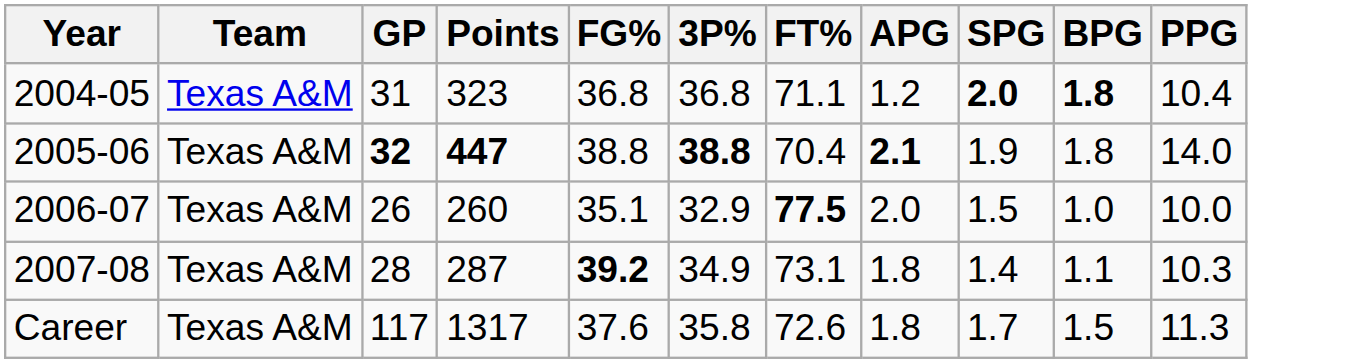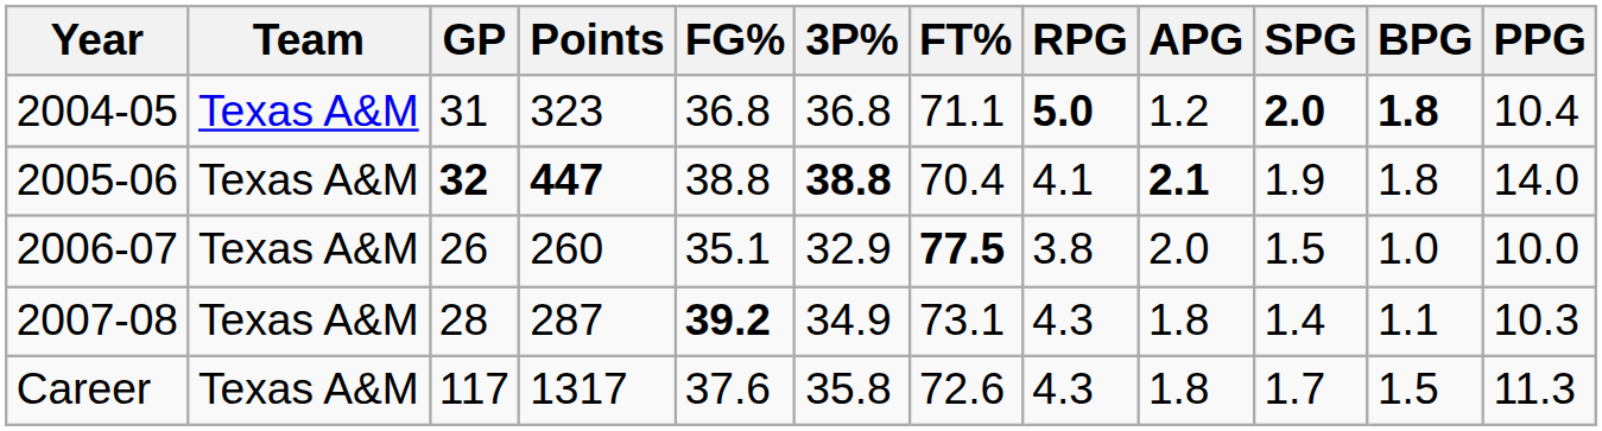+ column: RPG | 5.0 | 4.1 | 3.8 | 4.3 | 4.3
